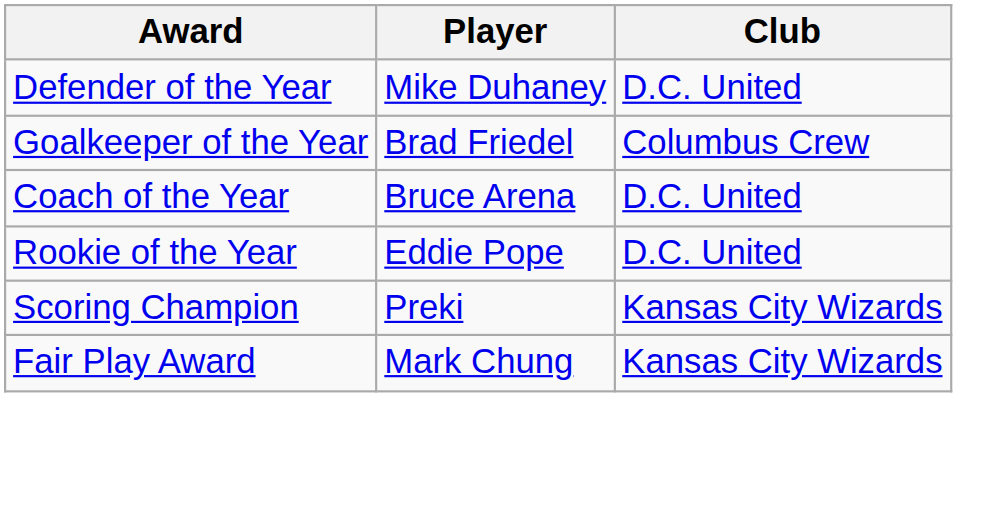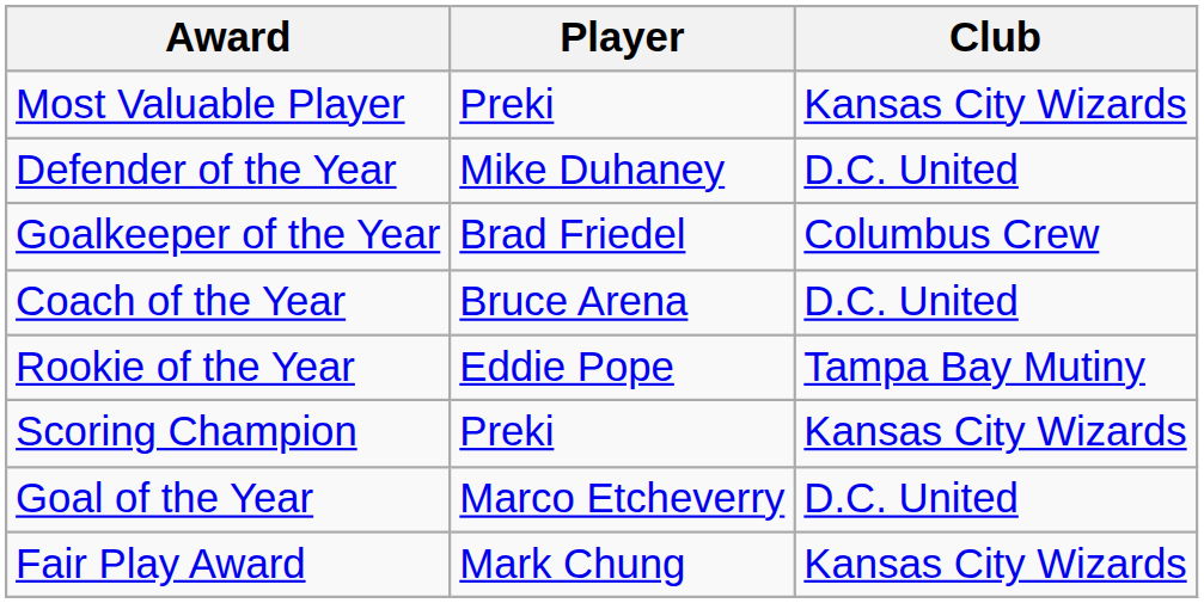+ row: Most Valuable Player | Preki | Kansas City Wizards
Rookie of the Year | Club: D.C. United -> Tampa Bay Mutiny
+ row: Goal of the Year | Marco Etcheverry | D.C. United
